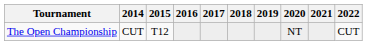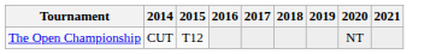- column: 2022 | CUT
